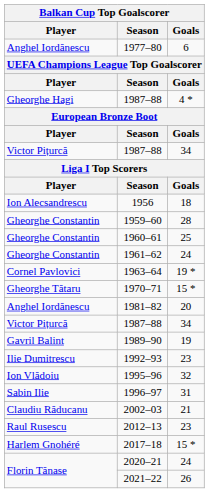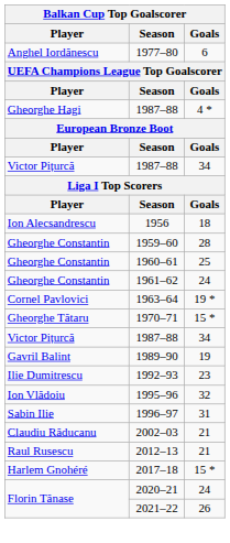- row: Anghel Iordănescu | 1981–82 | 20
2012–13 | Goals: 23 -> 21
